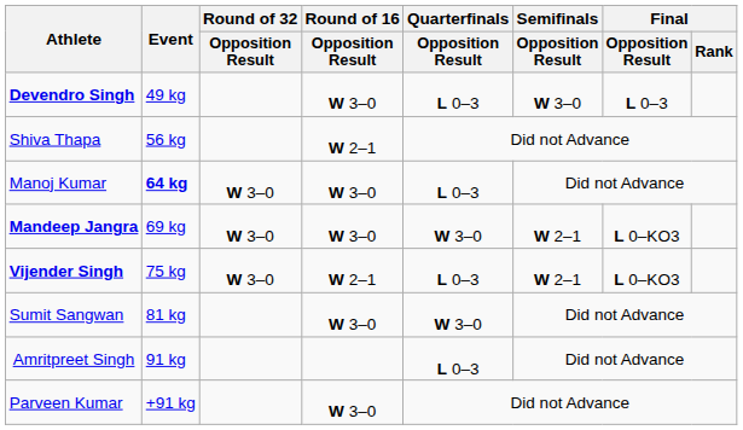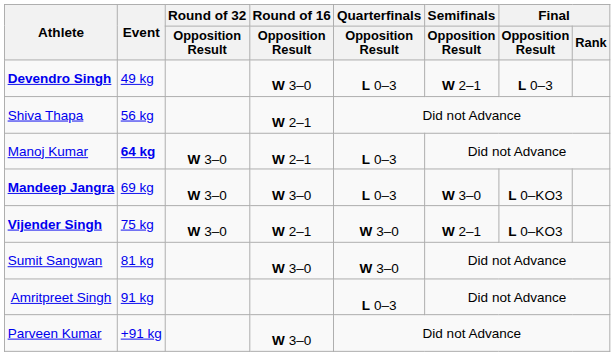Devendro Singh | Semifinals / Opposition Result: W 3–0 -> W 2–1
Manoj Kumar | Round of 16 / Opposition Result: W 3–0 -> W 2–1
Mandeep Jangra | Quarterfinals / Opposition Result: W 3–0 -> L 0–3
Mandeep Jangra | Semifinals / Opposition Result: W 2–1 -> W 3–0
Vijender Singh | Quarterfinals / Opposition Result: L 0–3 -> W 3–0
